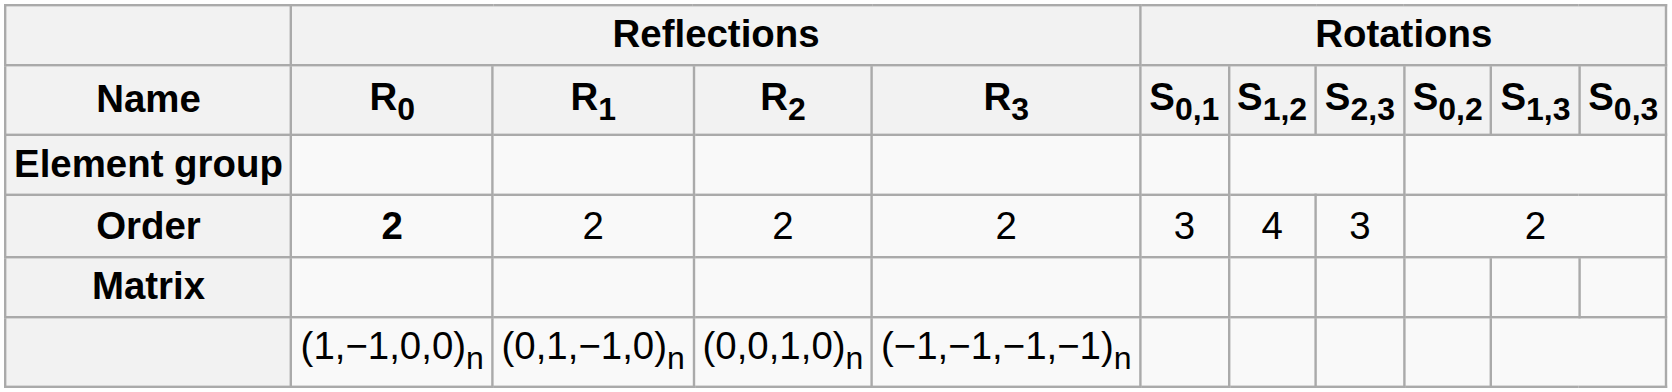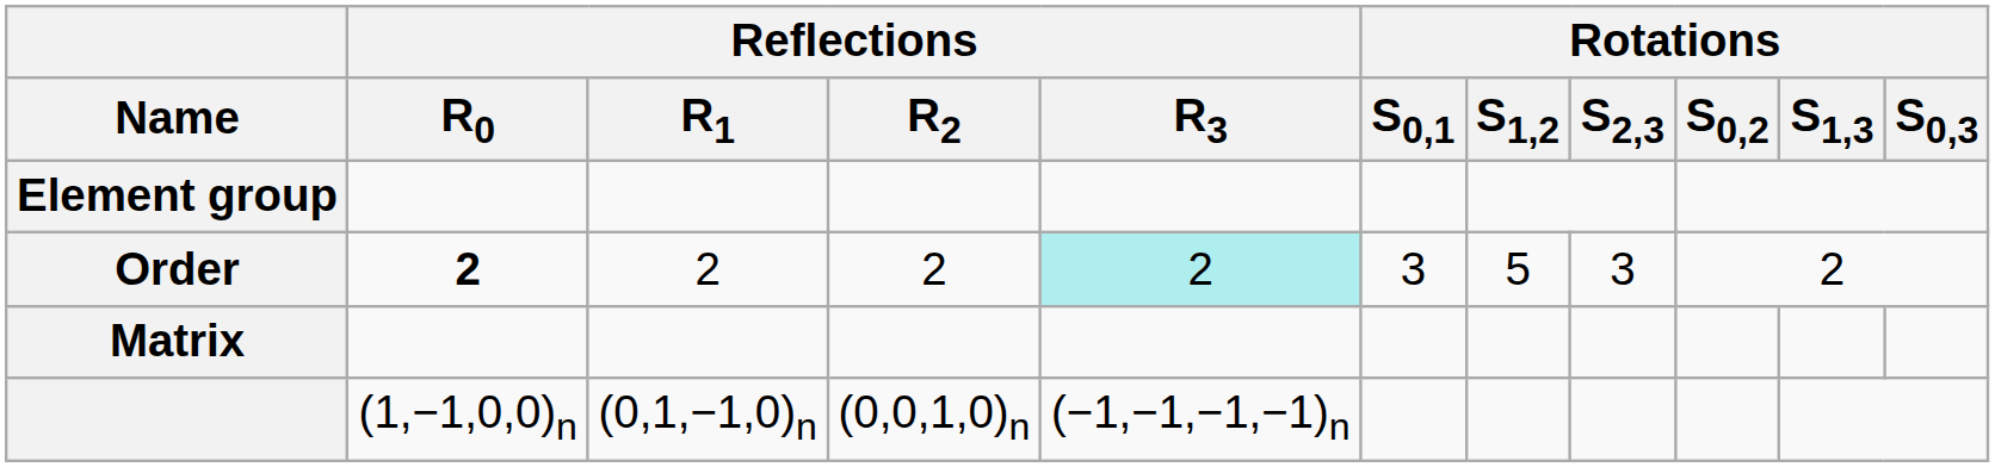Order | Reflections / R3: no background -> paleturquoise background
Order | Rotations / S1,2: 4 -> 5
